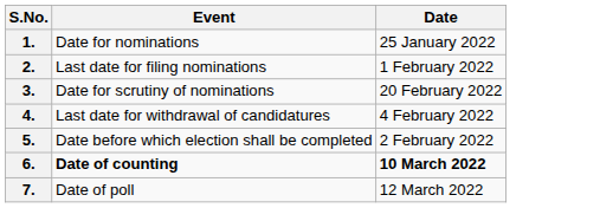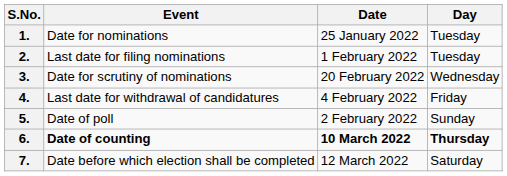+ column: Day | Tuesday | Tuesday | Wednesday | Friday | Sunday | Thursday | Saturday
5. | Event: Date before which election shall be completed -> Date of poll
7. | Event: Date of poll -> Date before which election shall be completed
